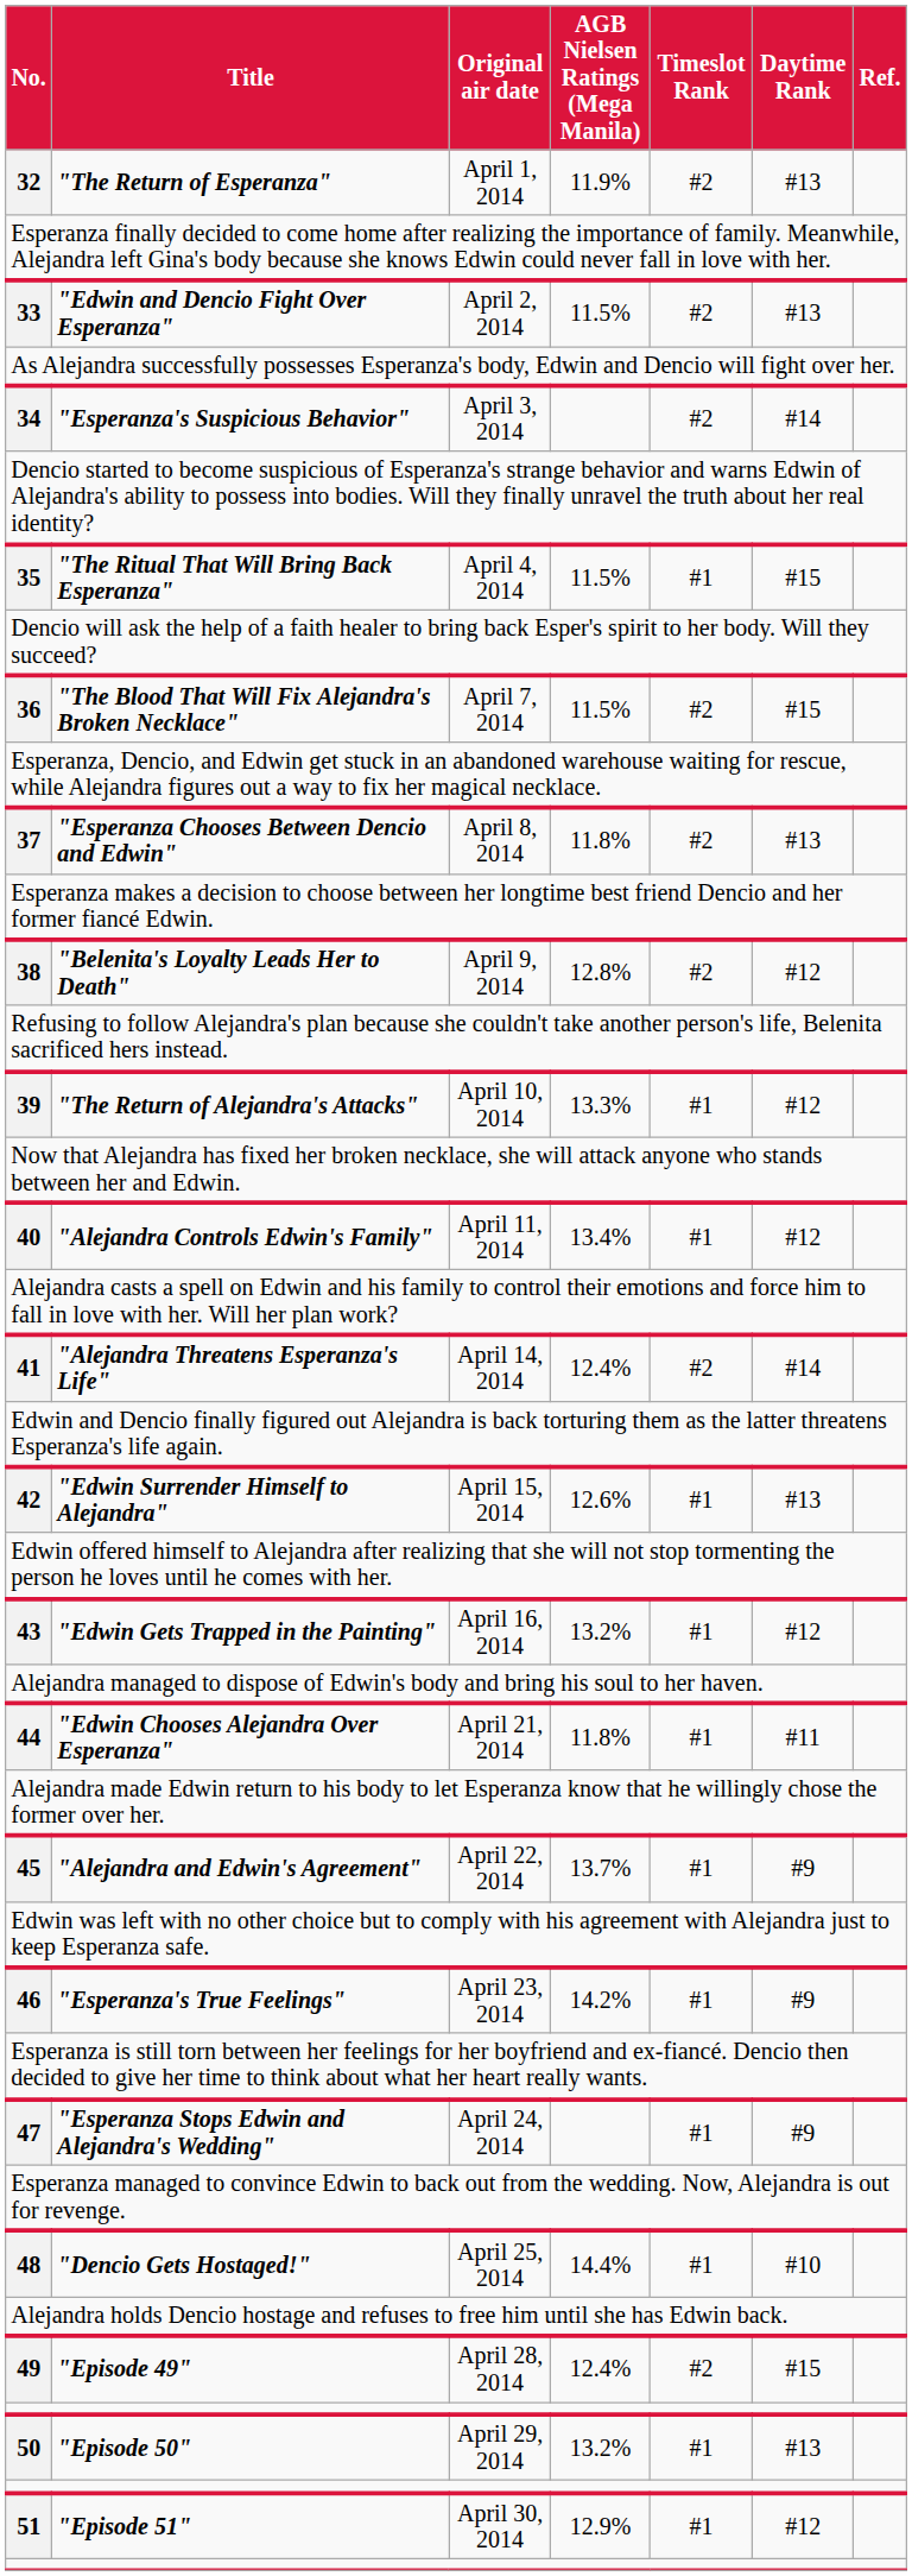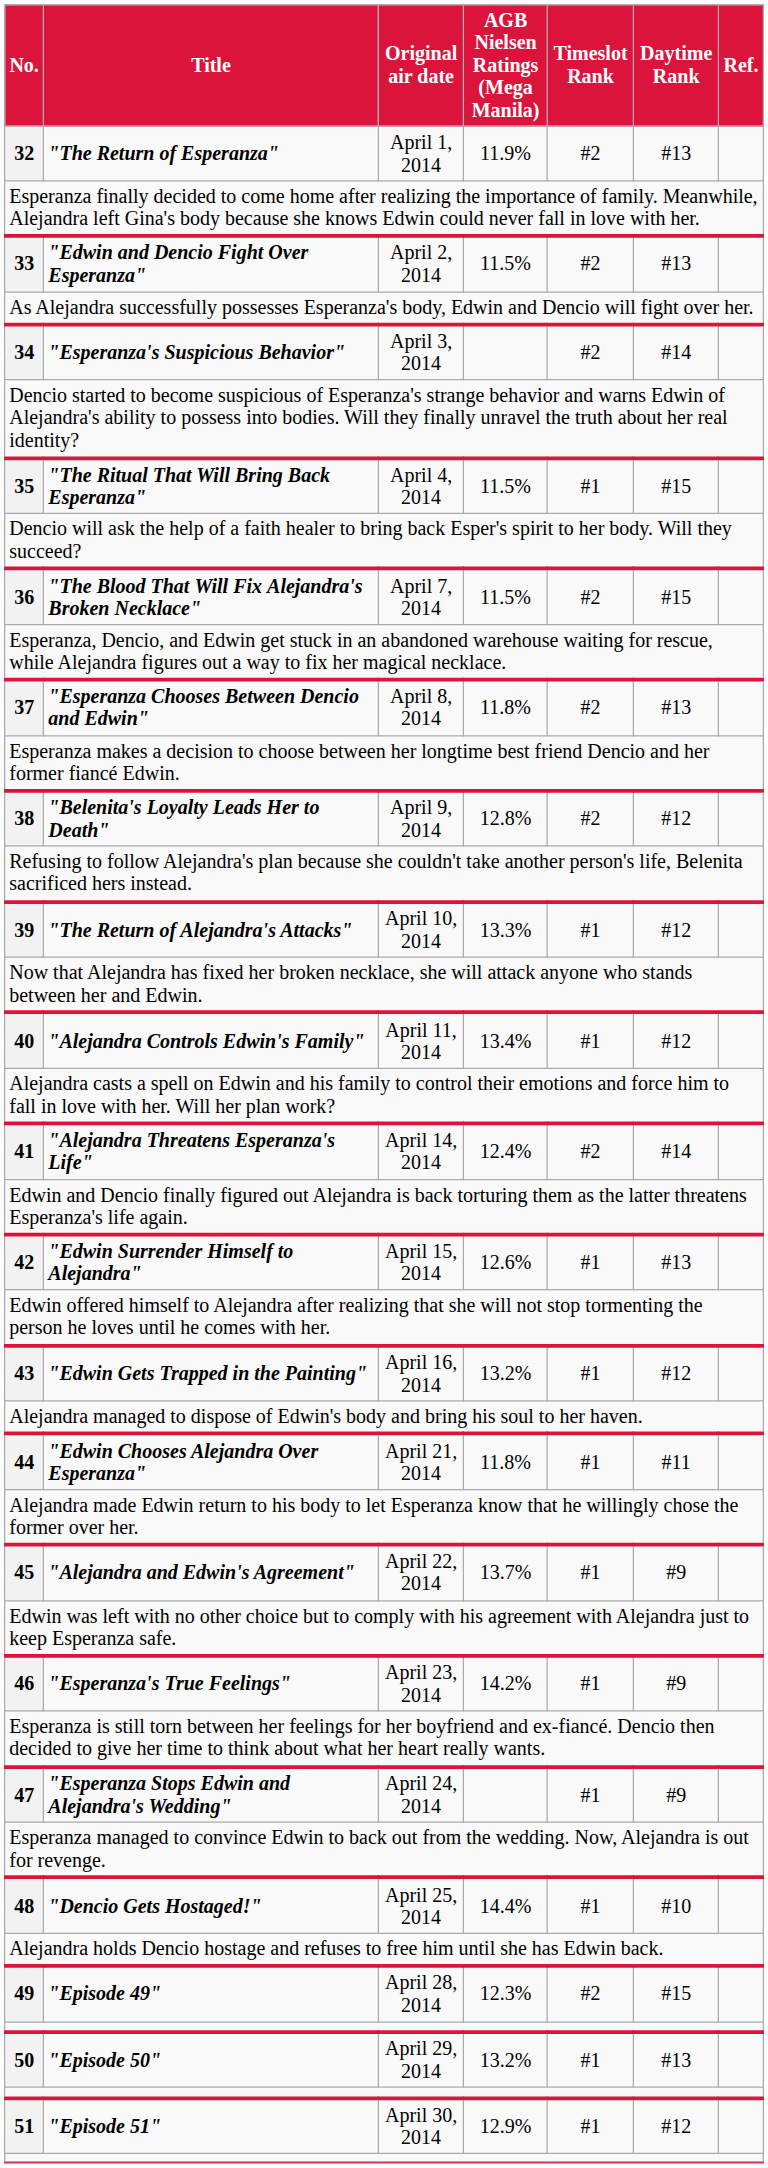"Episode 49" | AGB Nielsen Ratings (Mega Manila): 12.4% -> 12.3%
